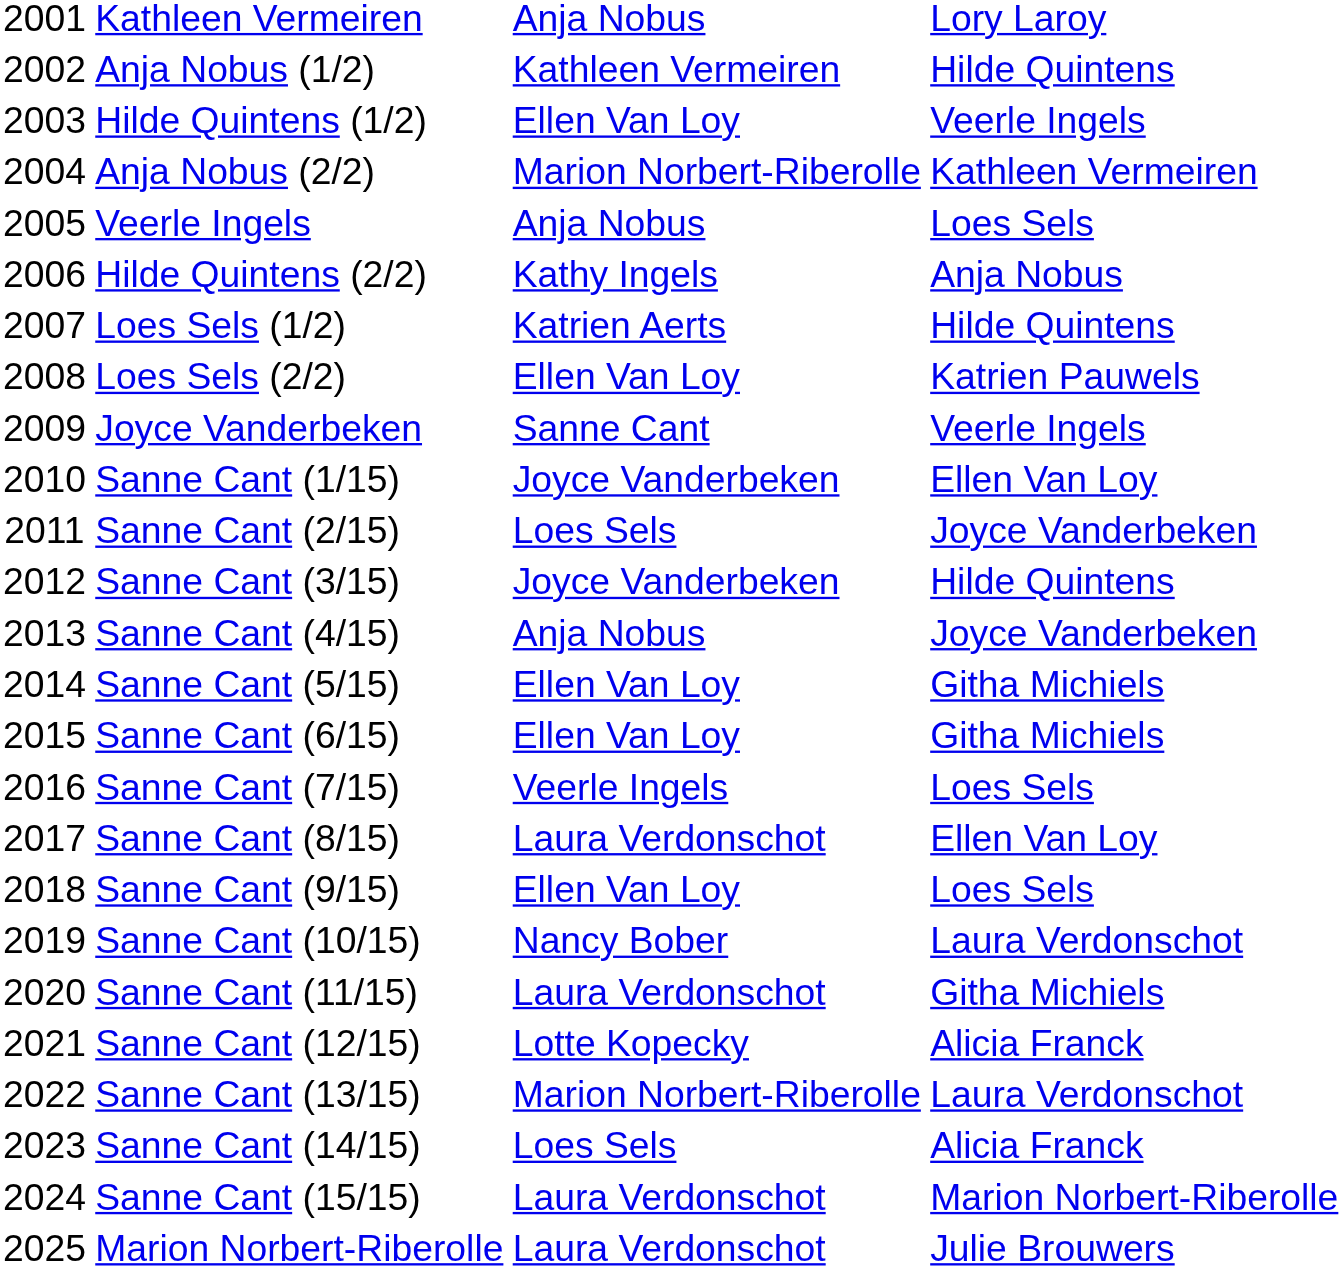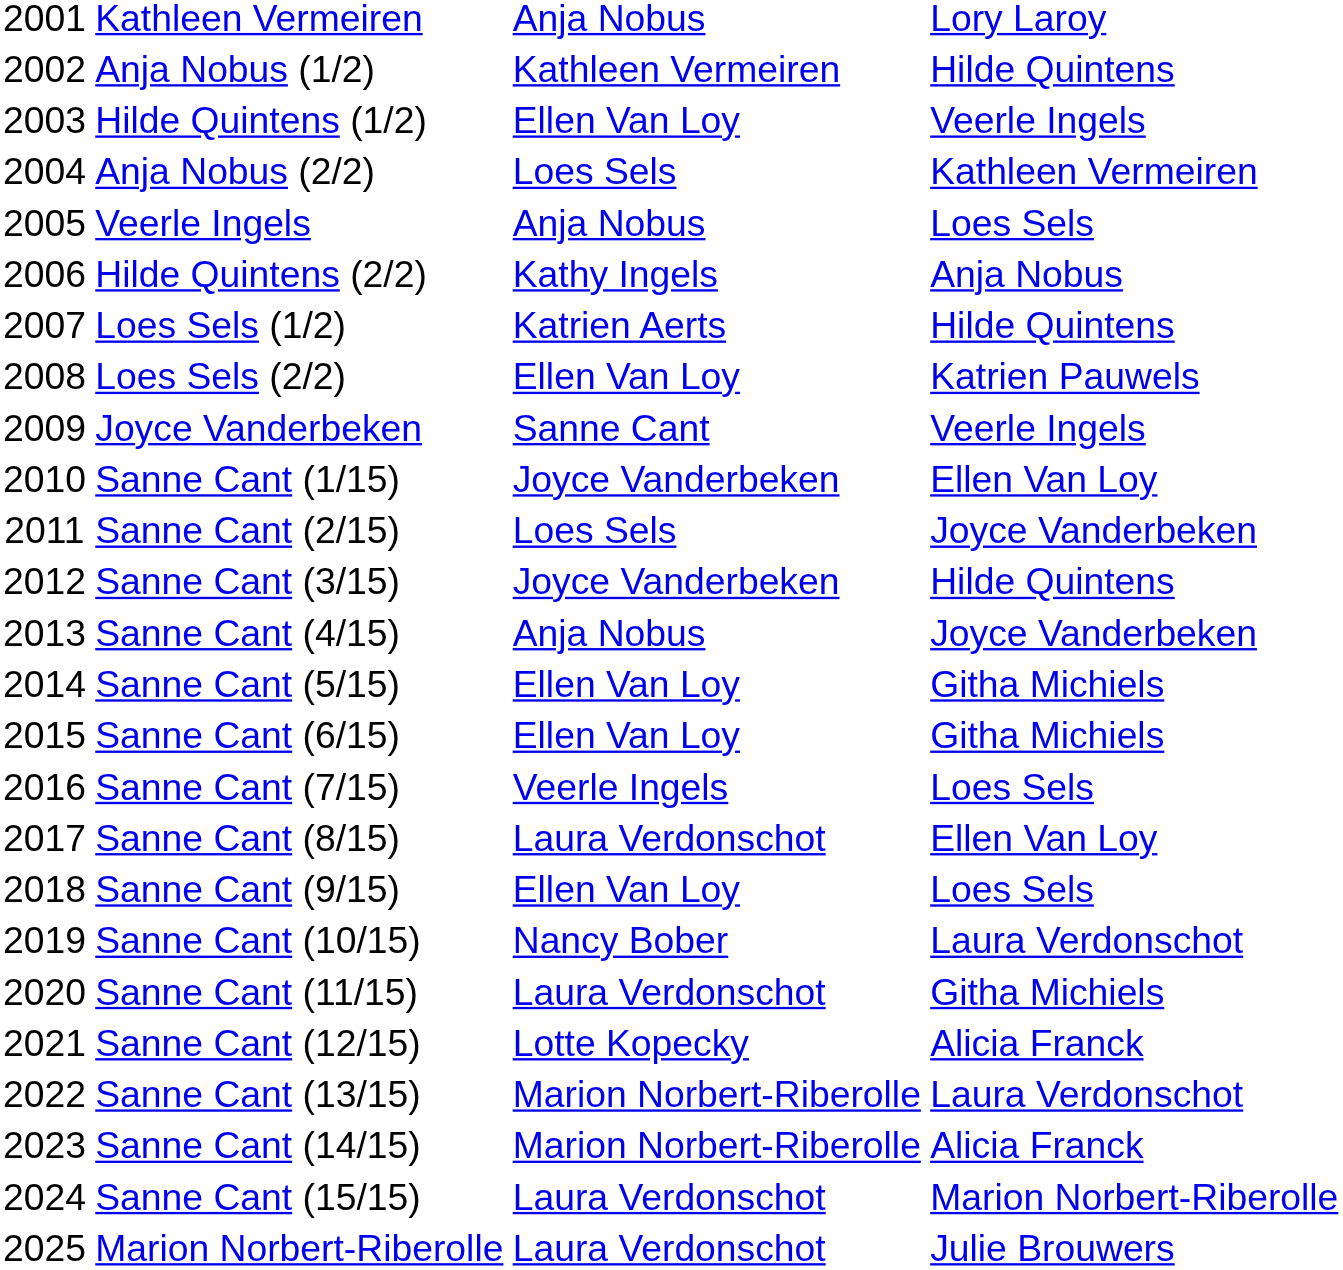Anja Nobus (2/2) | column 3: Marion Norbert-Riberolle -> Loes Sels
Sanne Cant (14/15) | column 3: Loes Sels -> Marion Norbert-Riberolle
